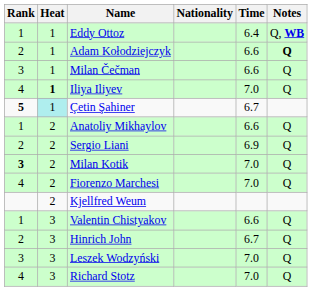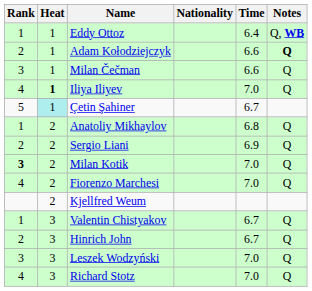Çetin Şahiner | Rank: bold -> normal
Anatoliy Mikhaylov | Time: 6.6 -> 6.8
Valentin Chistyakov | Time: 6.6 -> 6.7
